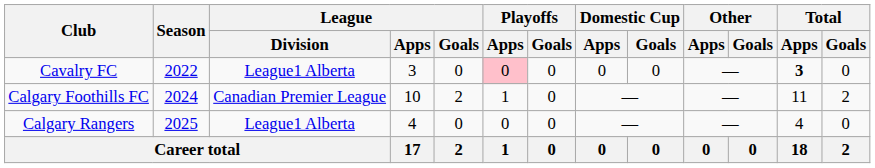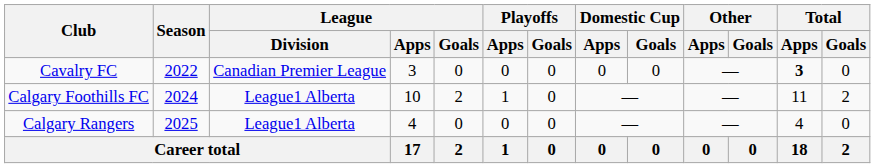Cavalry FC | League / Division: League1 Alberta -> Canadian Premier League
Cavalry FC | Playoffs / Apps: pink background -> no background
Calgary Foothills FC | League / Division: Canadian Premier League -> League1 Alberta
